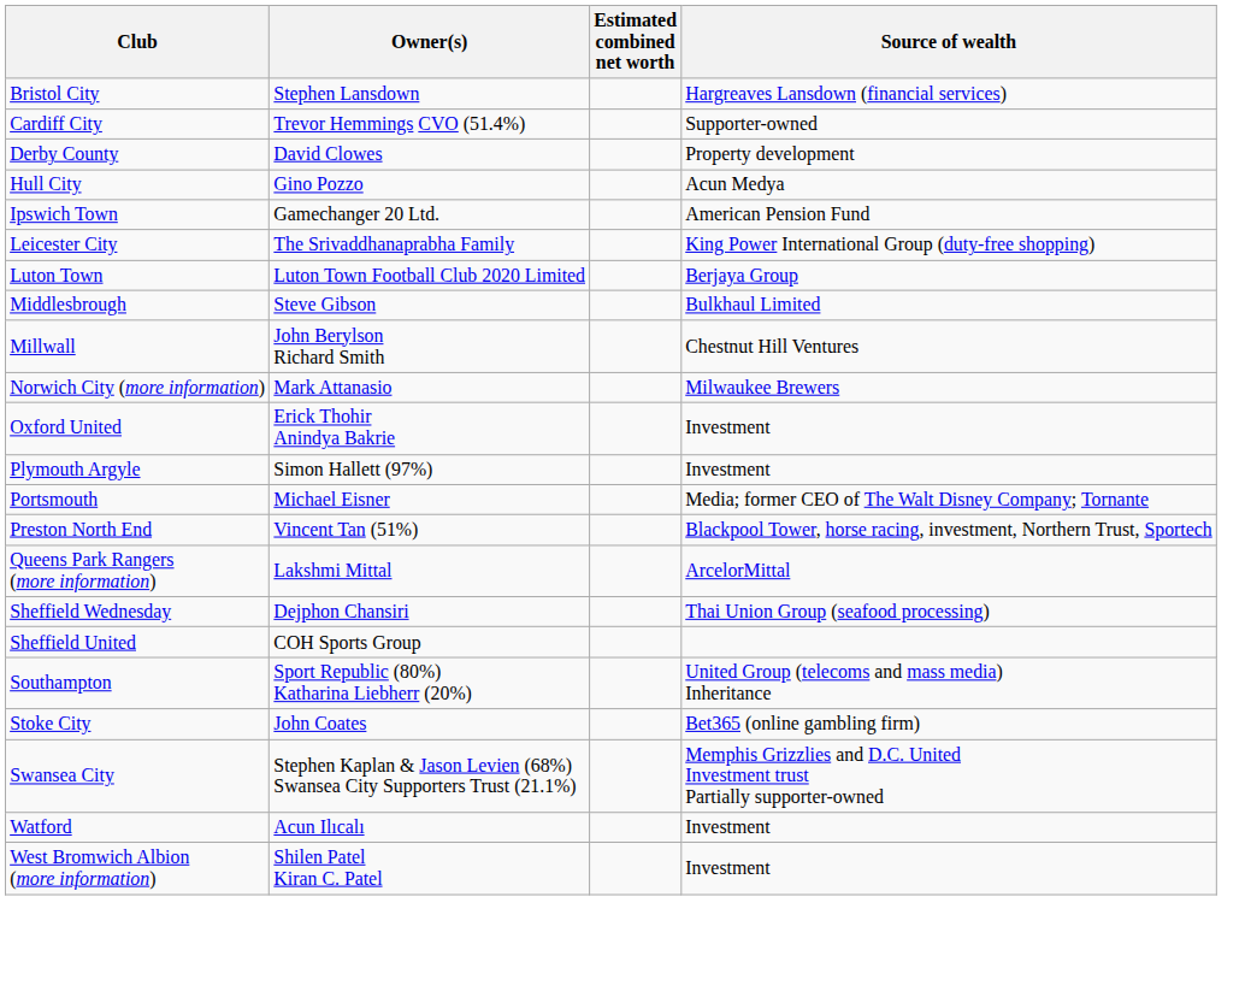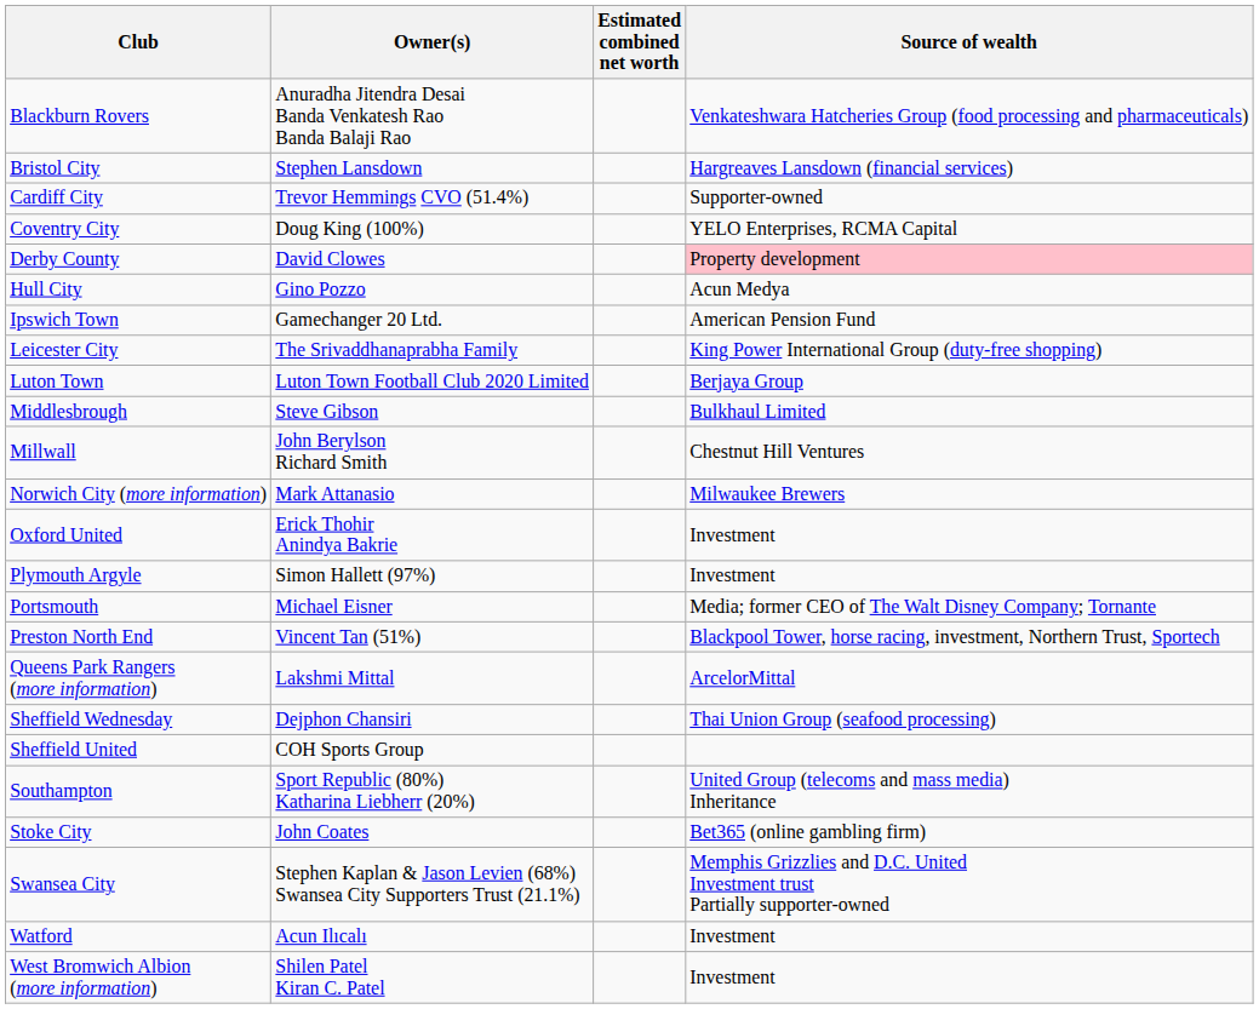+ row: Blackburn Rovers | Anuradha Jitendra Desai Banda Venkatesh Rao Banda Balaji Rao | Venkateshwara Hatcheries Group (food processing and pharmaceuticals)
+ row: Coventry City | Doug King (100%) | YELO Enterprises, RCMA Capital
Derby County | Source of wealth: no background -> pink background
